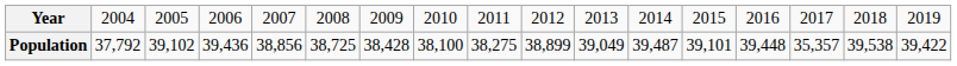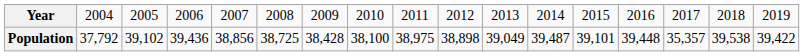Population | column 9: 38,275 -> 38,975
Population | column 10: 38,899 -> 38,898
